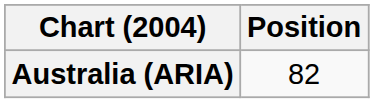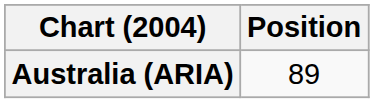Australia (ARIA) | Position: 82 -> 89
